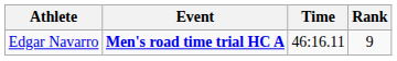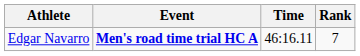Edgar Navarro | Rank: 9 -> 7
